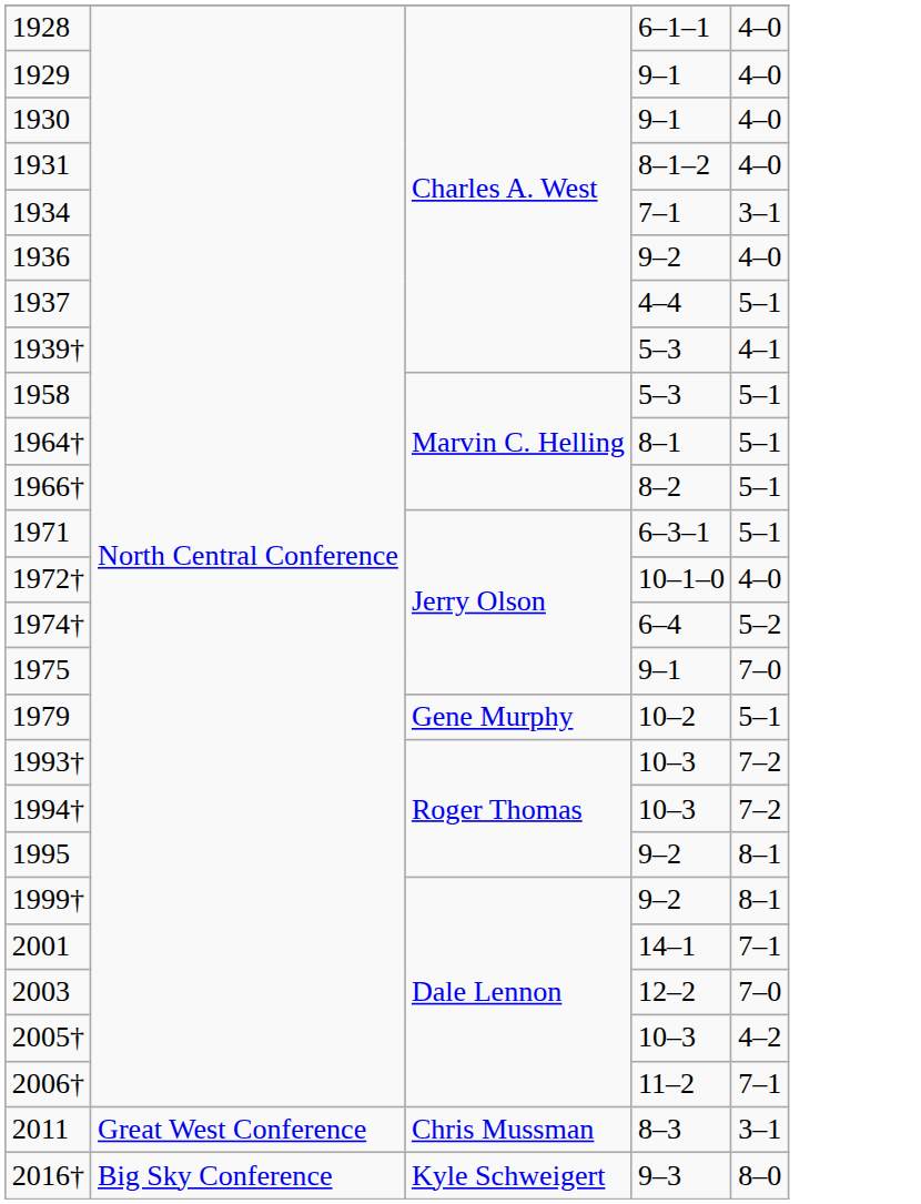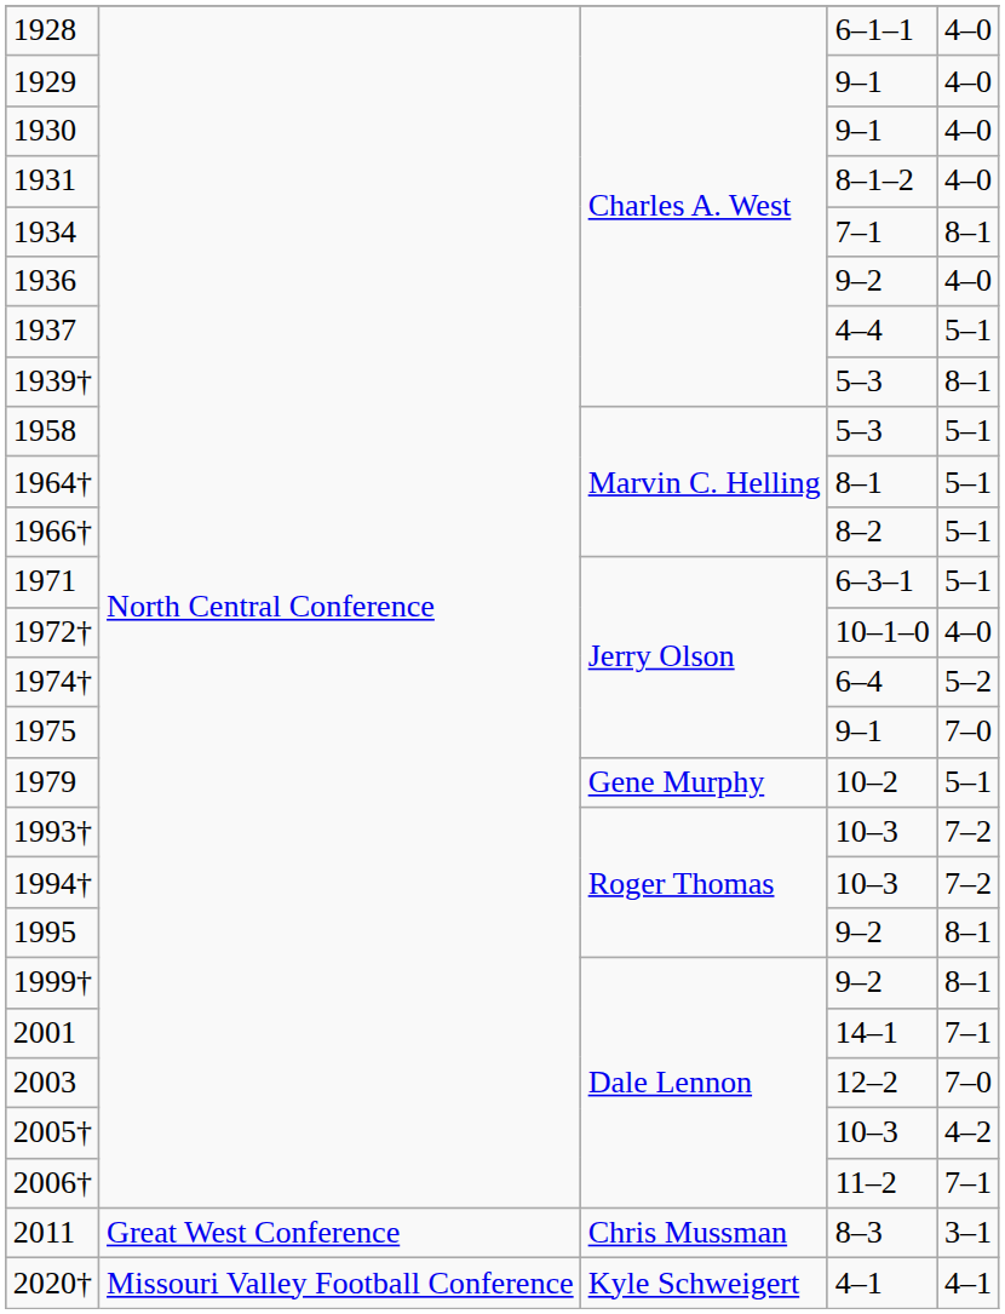1934 | column 5: 3–1 -> 8–1
1939† | column 5: 4–1 -> 8–1
- row: 2016† | Big Sky Conference | Kyle Schweigert | 9–3 | 8–0
+ row: 2020† | Missouri Valley Football Conference | Kyle Schweigert | 4–1 | 4–1
